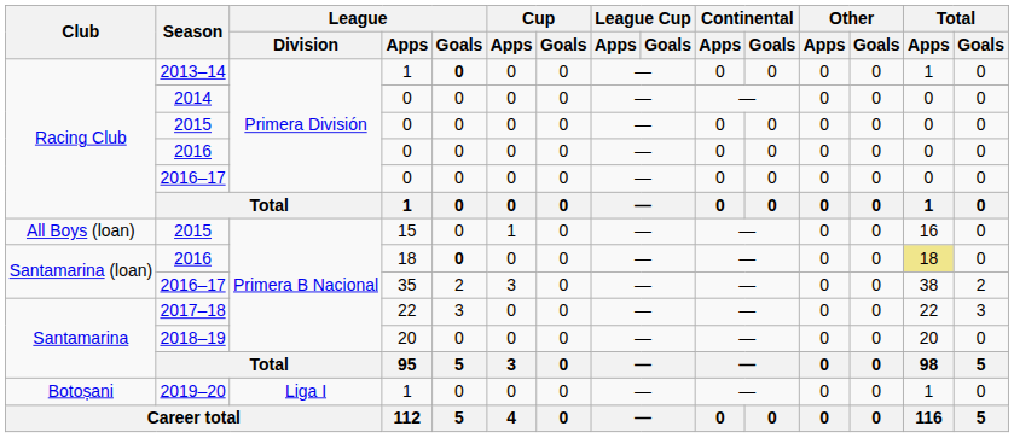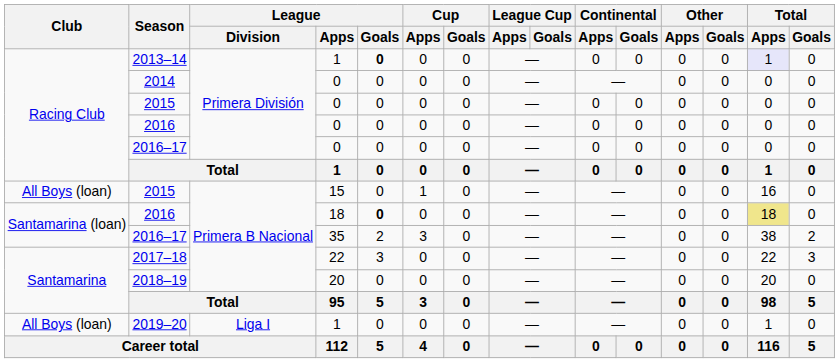2013–14 | Total / Apps: no background -> lavender background
2019–20 | Club: Botoșani -> All Boys (loan)
